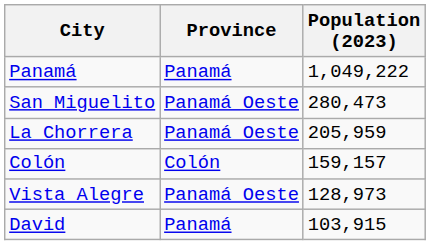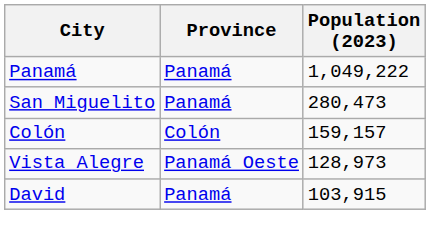San Miguelito | Province: Panamá Oeste -> Panamá
- row: La Chorrera | Panamá Oeste | 205,959
